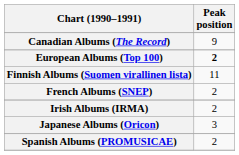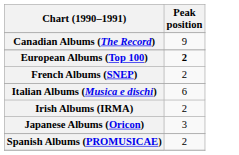- row: Finnish Albums (Suomen virallinen lista) | 11
+ row: Italian Albums (Musica e dischi) | 6
